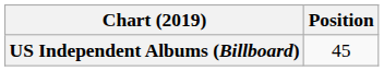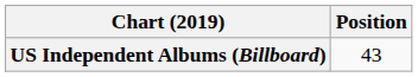US Independent Albums (Billboard) | Position: 45 -> 43
